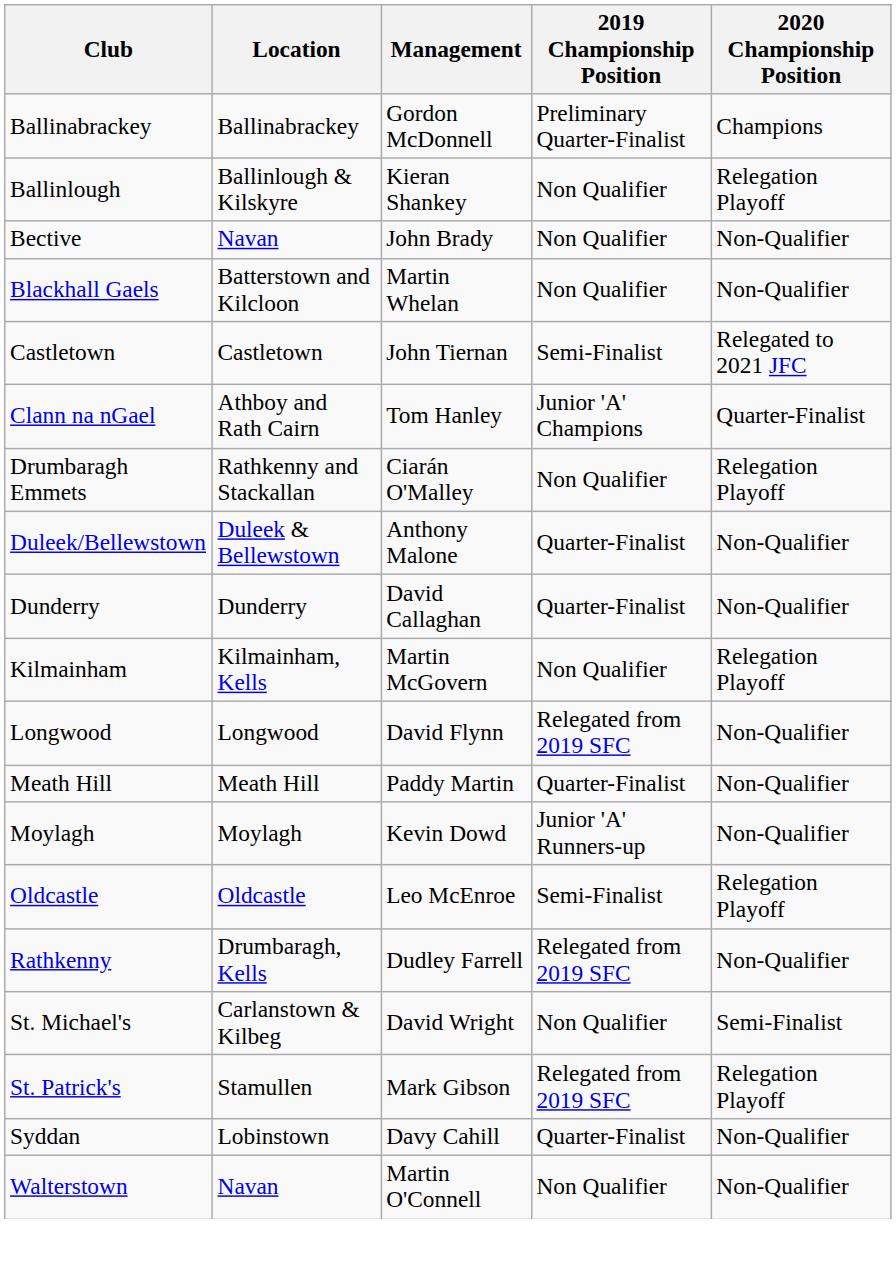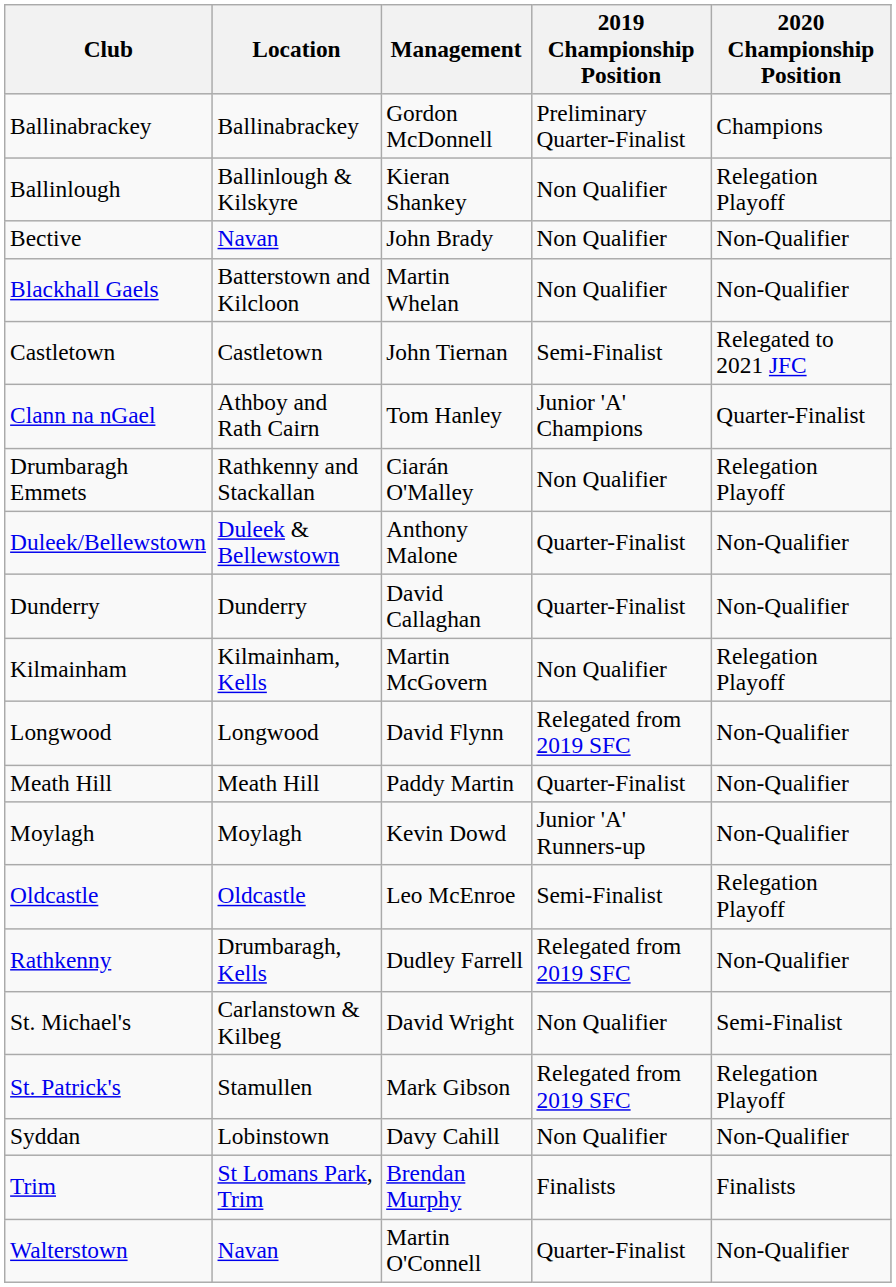Syddan | 2019 Championship Position: Quarter-Finalist -> Non Qualifier
+ row: Trim | St Lomans Park, Trim | Brendan Murphy | Finalists | Finalists
Walterstown | 2019 Championship Position: Non Qualifier -> Quarter-Finalist
